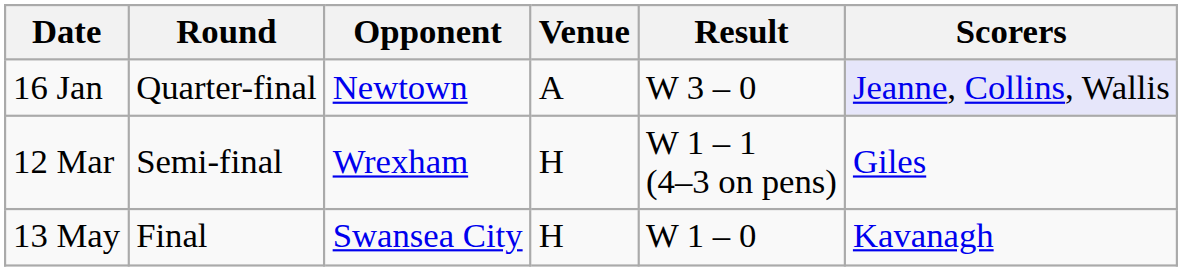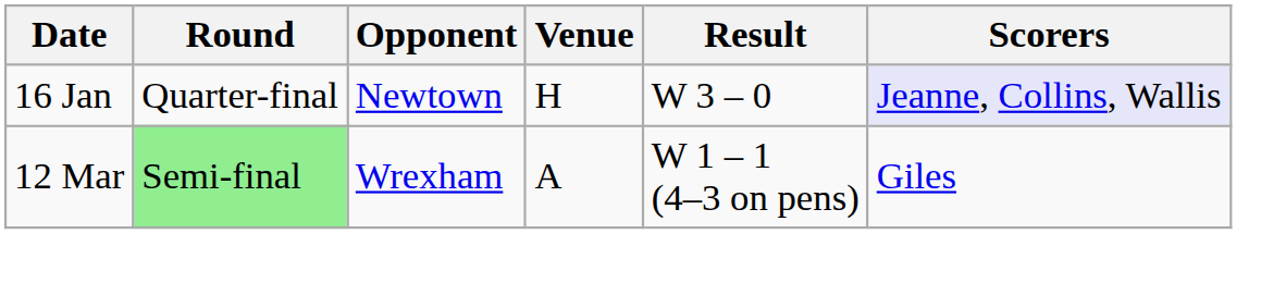16 Jan | Venue: A -> H
12 Mar | Round: no background -> lightgreen background
12 Mar | Venue: H -> A
- row: 13 May | Final | Swansea City | H | W 1 – 0 | Kavanagh
